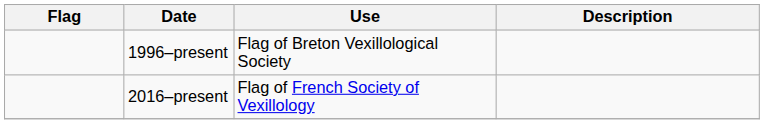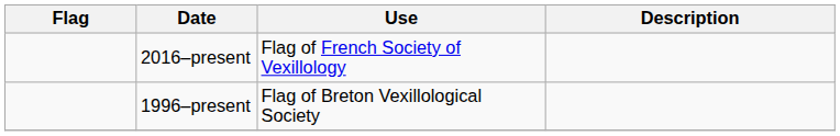rows swapped: 2016–present <-> 1996–present
